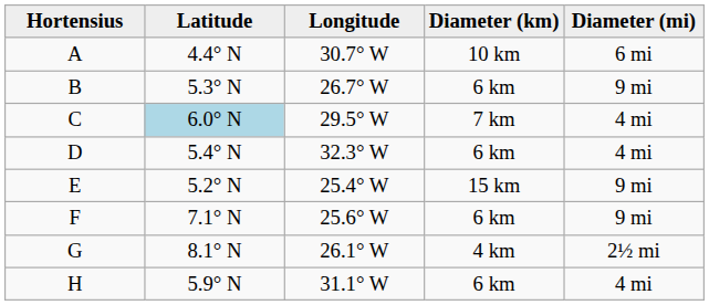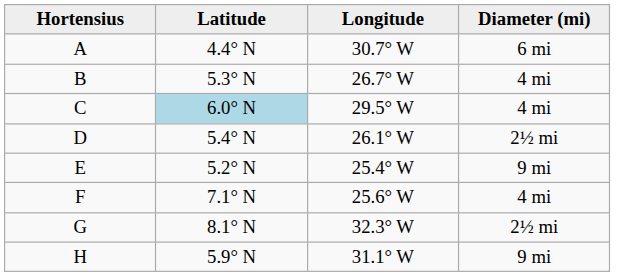- column: Diameter (km) | 10 km | 6 km | 7 km | 6 km | 15 km | 6 km | 4 km | 6 km
B | Diameter (mi): 9 mi -> 4 mi
D | Longitude: 32.3° W -> 26.1° W
D | Diameter (mi): 4 mi -> 2½ mi
F | Diameter (mi): 9 mi -> 4 mi
G | Longitude: 26.1° W -> 32.3° W
H | Diameter (mi): 4 mi -> 9 mi
